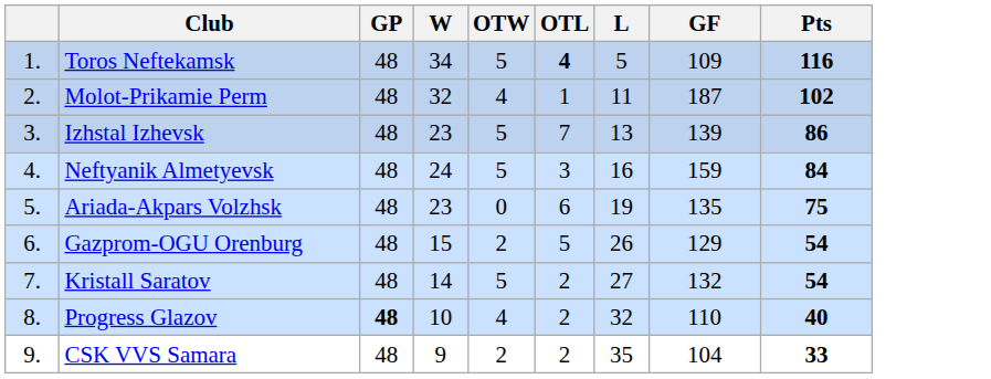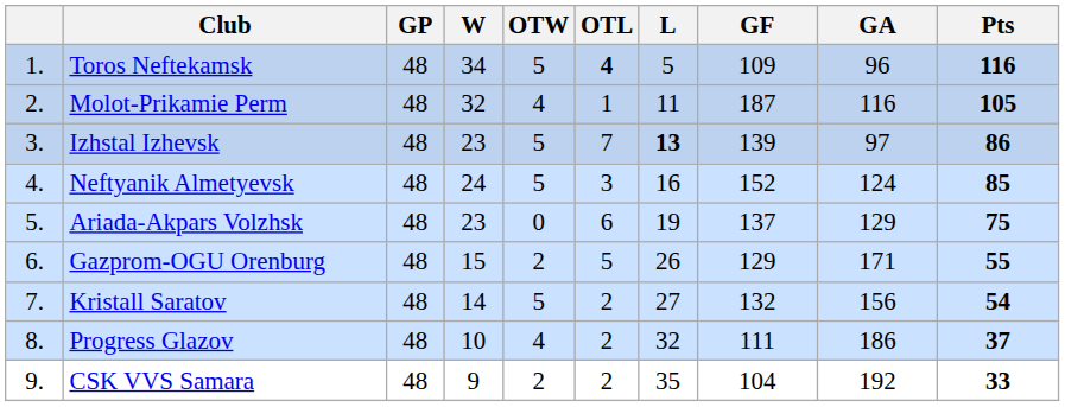+ column: GA | 96 | 116 | 97 | 124 | 129 | 171 | 156 | 186 | 192
Molot-Prikamie Perm | Pts: 102 -> 105
Izhstal Izhevsk | L: normal -> bold
Neftyanik Almetyevsk | GF: 159 -> 152
Neftyanik Almetyevsk | Pts: 84 -> 85
Ariada-Akpars Volzhsk | GF: 135 -> 137
Gazprom-OGU Orenburg | Pts: 54 -> 55
Progress Glazov | GP: bold -> normal
Progress Glazov | GF: 110 -> 111
Progress Glazov | Pts: 40 -> 37
